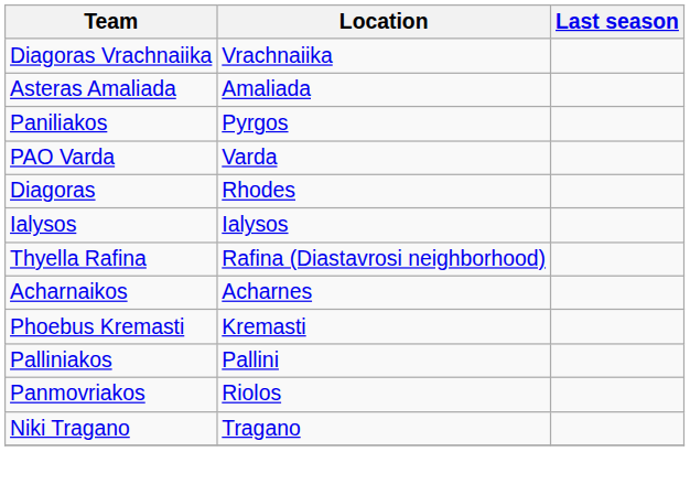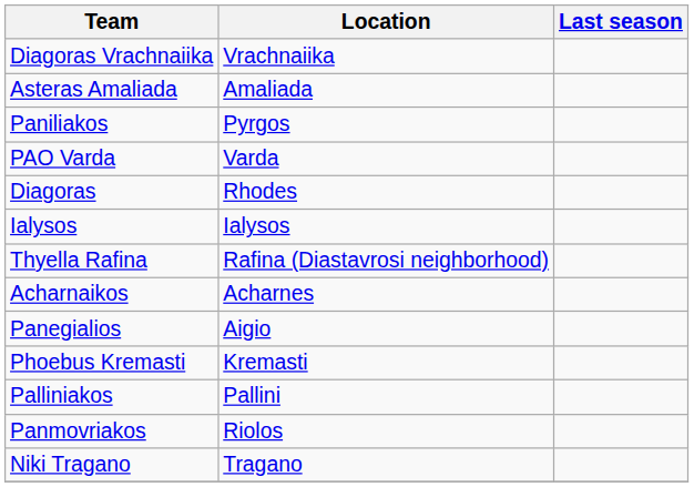+ row: Panegialios | Aigio
